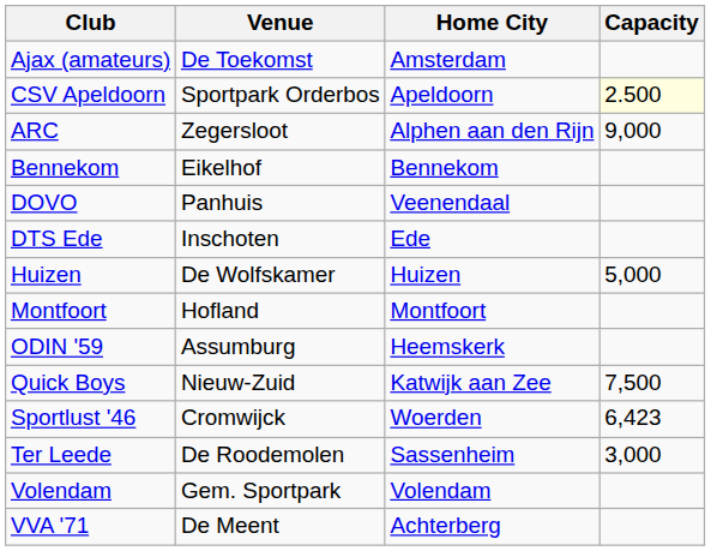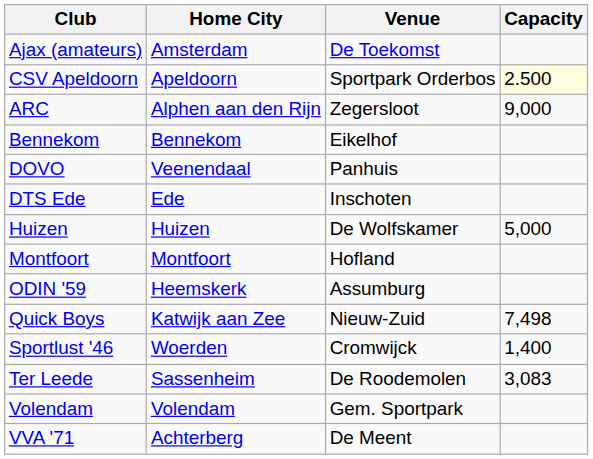columns swapped: Home City <-> Venue
Quick Boys | Capacity: 7,500 -> 7,498
Sportlust '46 | Capacity: 6,423 -> 1,400
Ter Leede | Capacity: 3,000 -> 3,083
